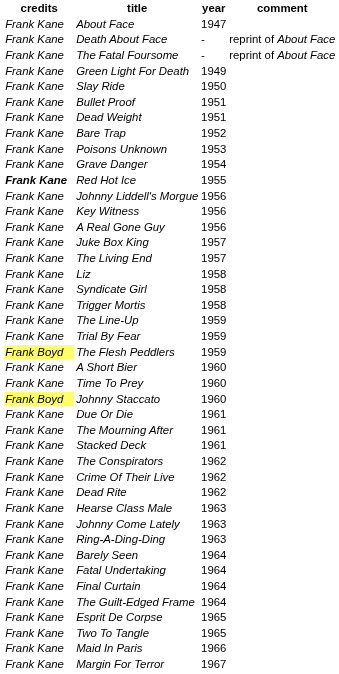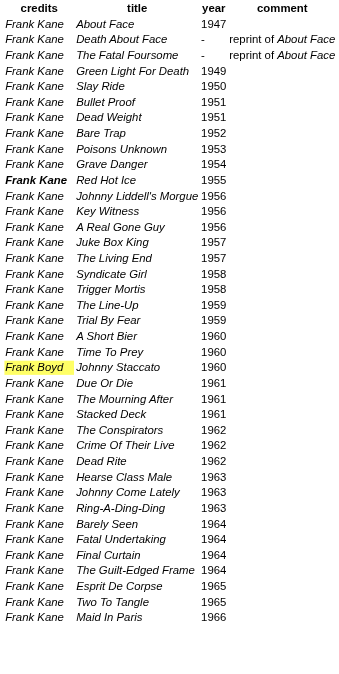- row: Frank Kane | Liz | 1958
- row: Frank Boyd | The Flesh Peddlers | 1959
- row: Frank Kane | Margin For Terror | 1967
